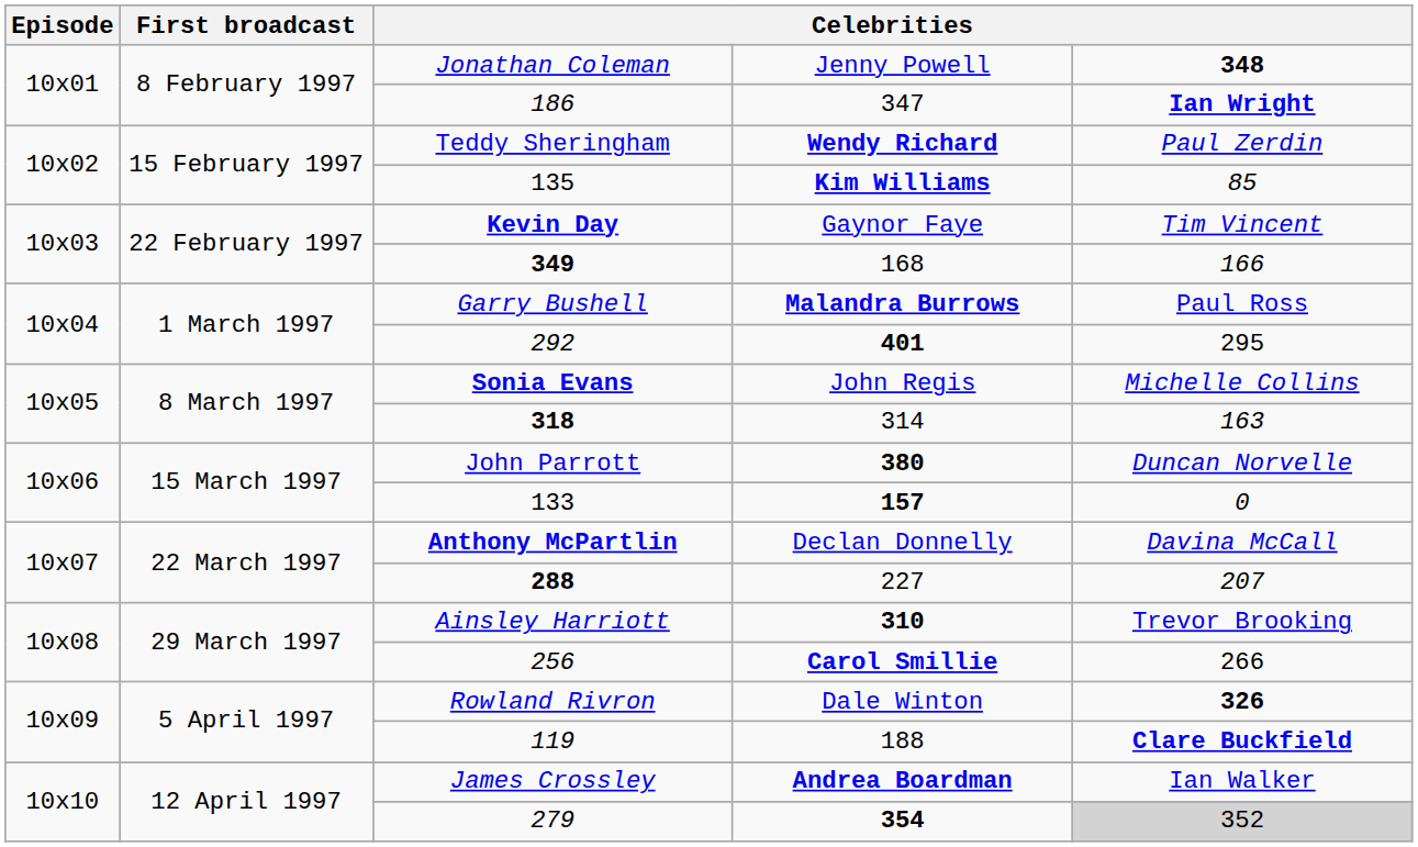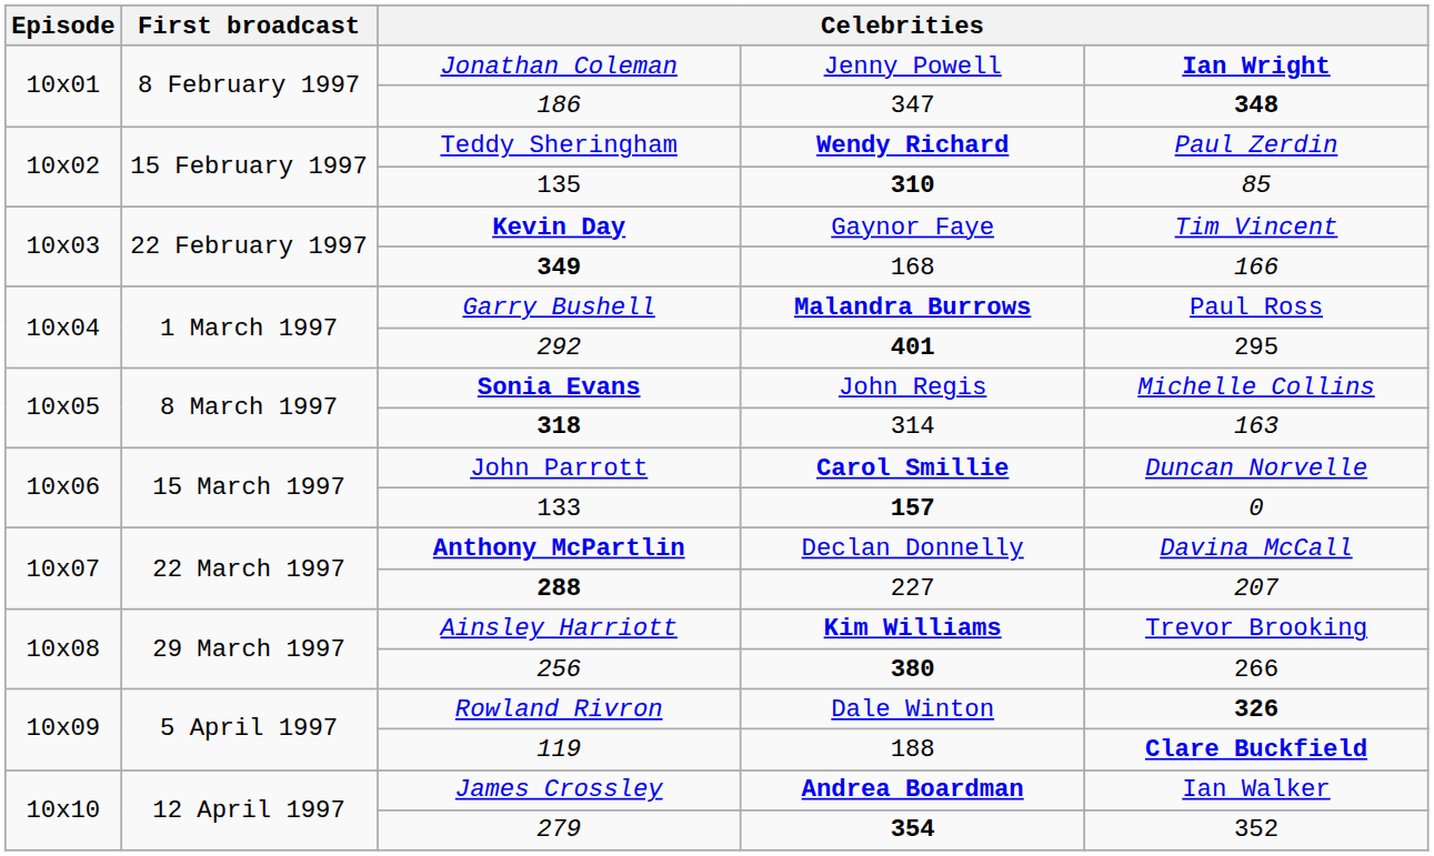Jonathan Coleman | column 5: 348 -> Ian Wright
186 | column 5: Ian Wright -> 348
135 | column 4: Kim Williams -> 310
John Parrott | column 4: 380 -> Carol Smillie
Ainsley Harriott | column 4: 310 -> Kim Williams
256 | column 4: Carol Smillie -> 380
279 | column 5: lightgrey background -> no background
